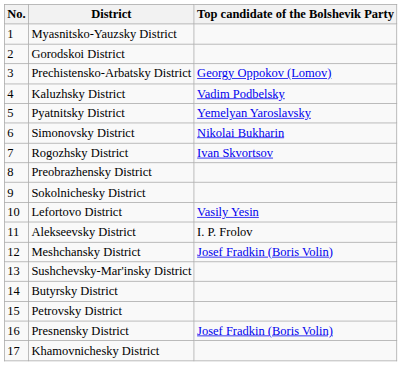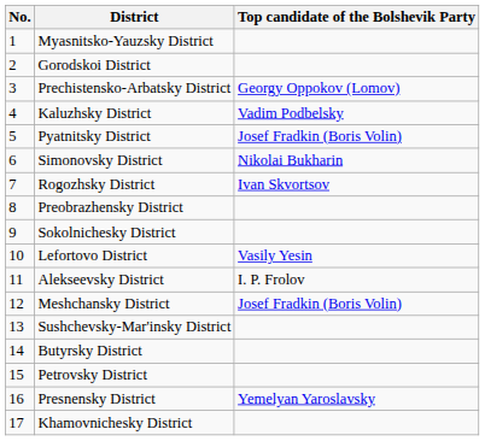Pyatnitsky District | Top candidate of the Bolshevik Party: Yemelyan Yaroslavsky -> Josef Fradkin (Boris Volin)
Presnensky District | Top candidate of the Bolshevik Party: Josef Fradkin (Boris Volin) -> Yemelyan Yaroslavsky
